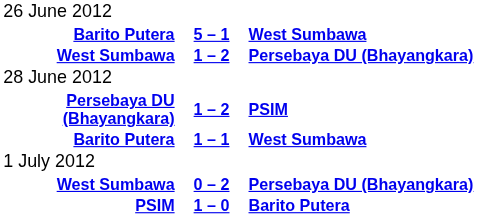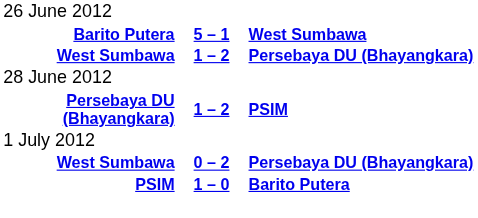- row: Barito Putera | 1 – 1 | West Sumbawa
